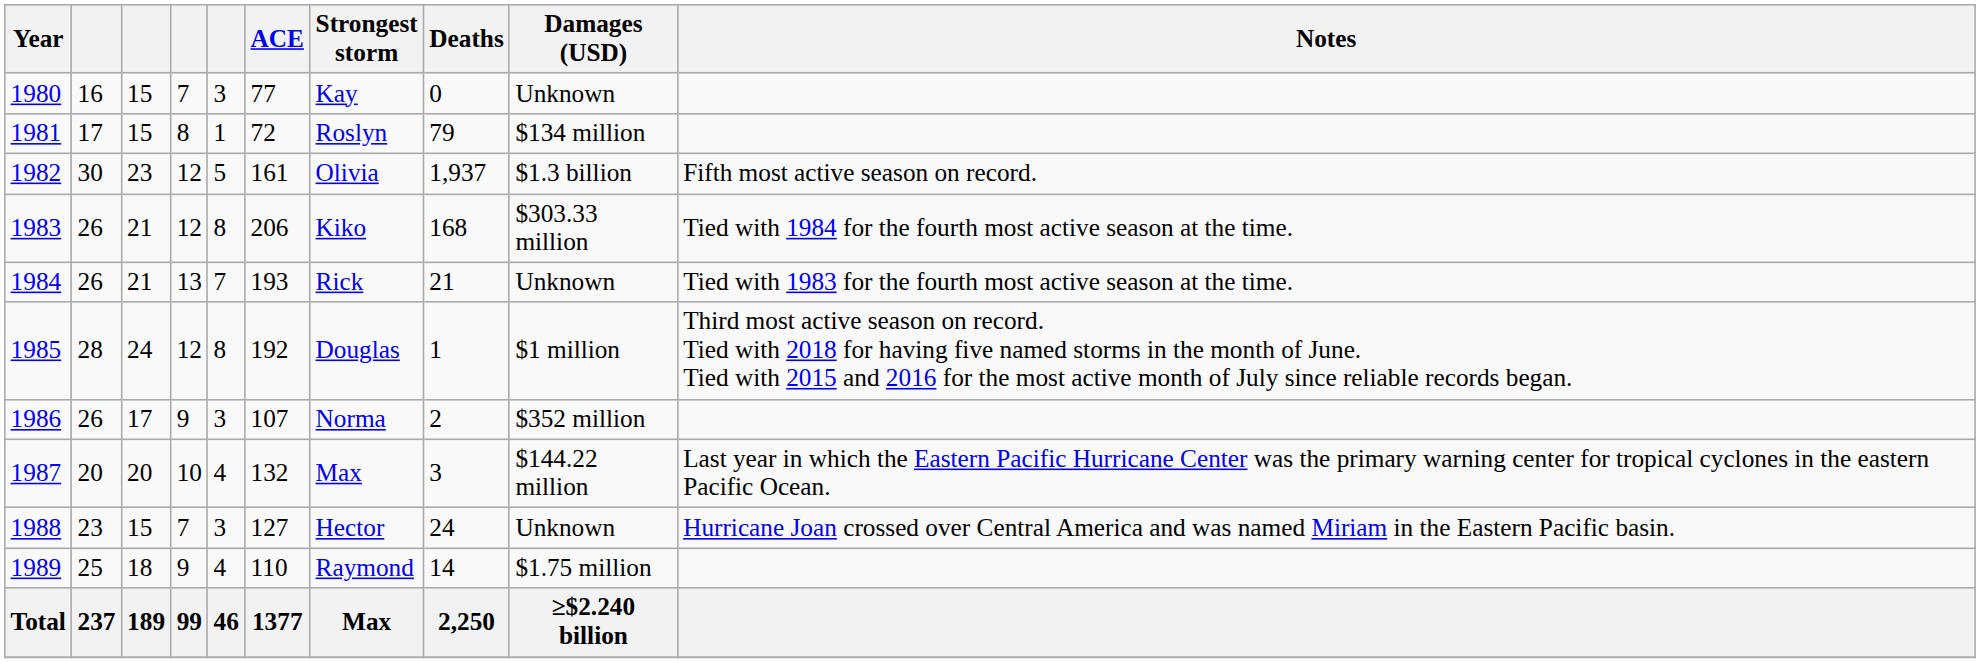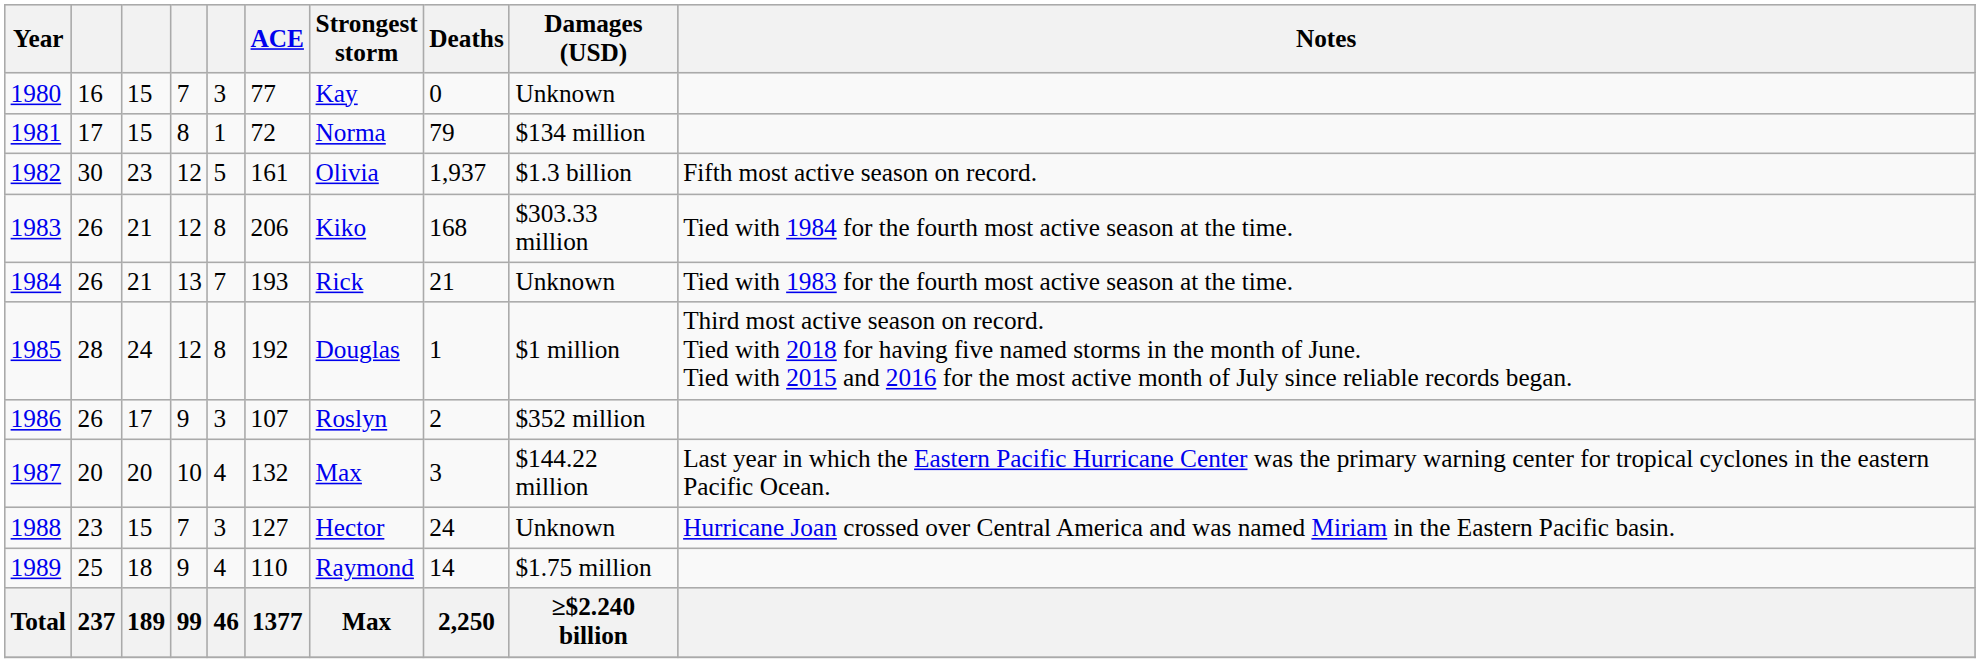1981 | Strongest storm: Roslyn -> Norma
1986 | Strongest storm: Norma -> Roslyn
